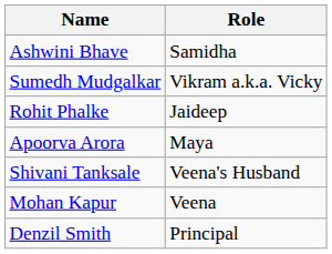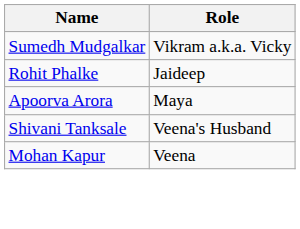- row: Ashwini Bhave | Samidha
- row: Denzil Smith | Principal
